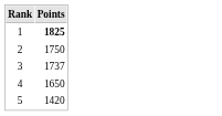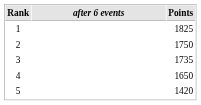+ column: after 6 events
1 | Points: bold -> normal
3 | Points: 1737 -> 1735
